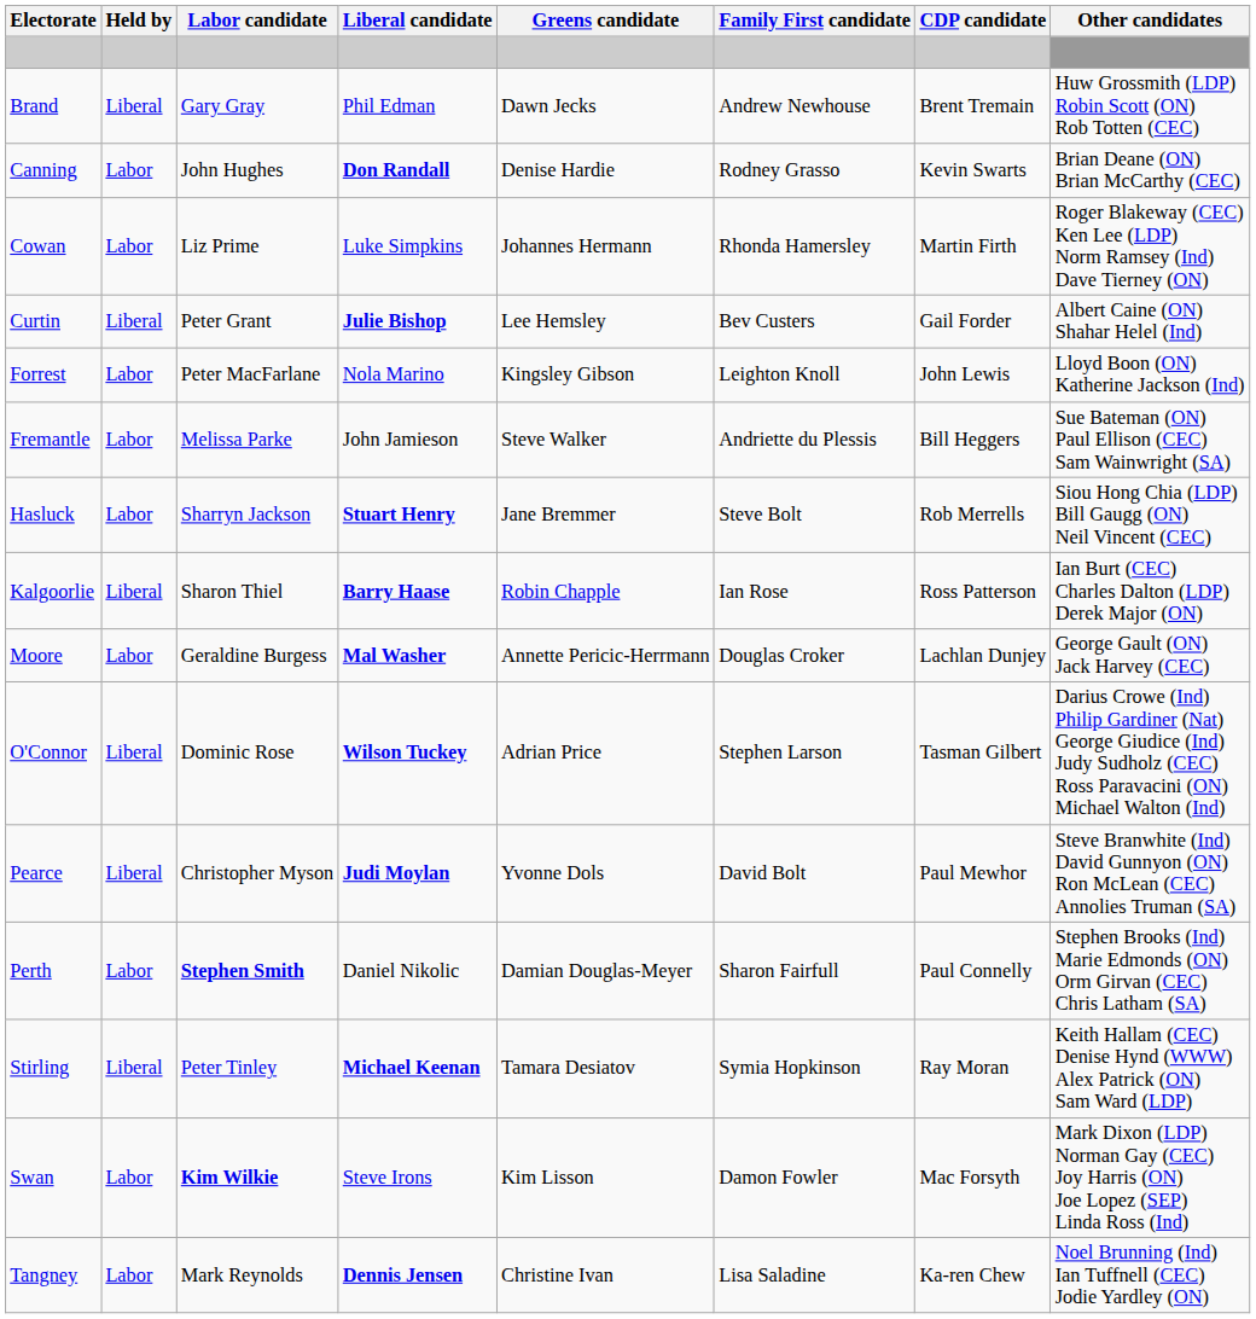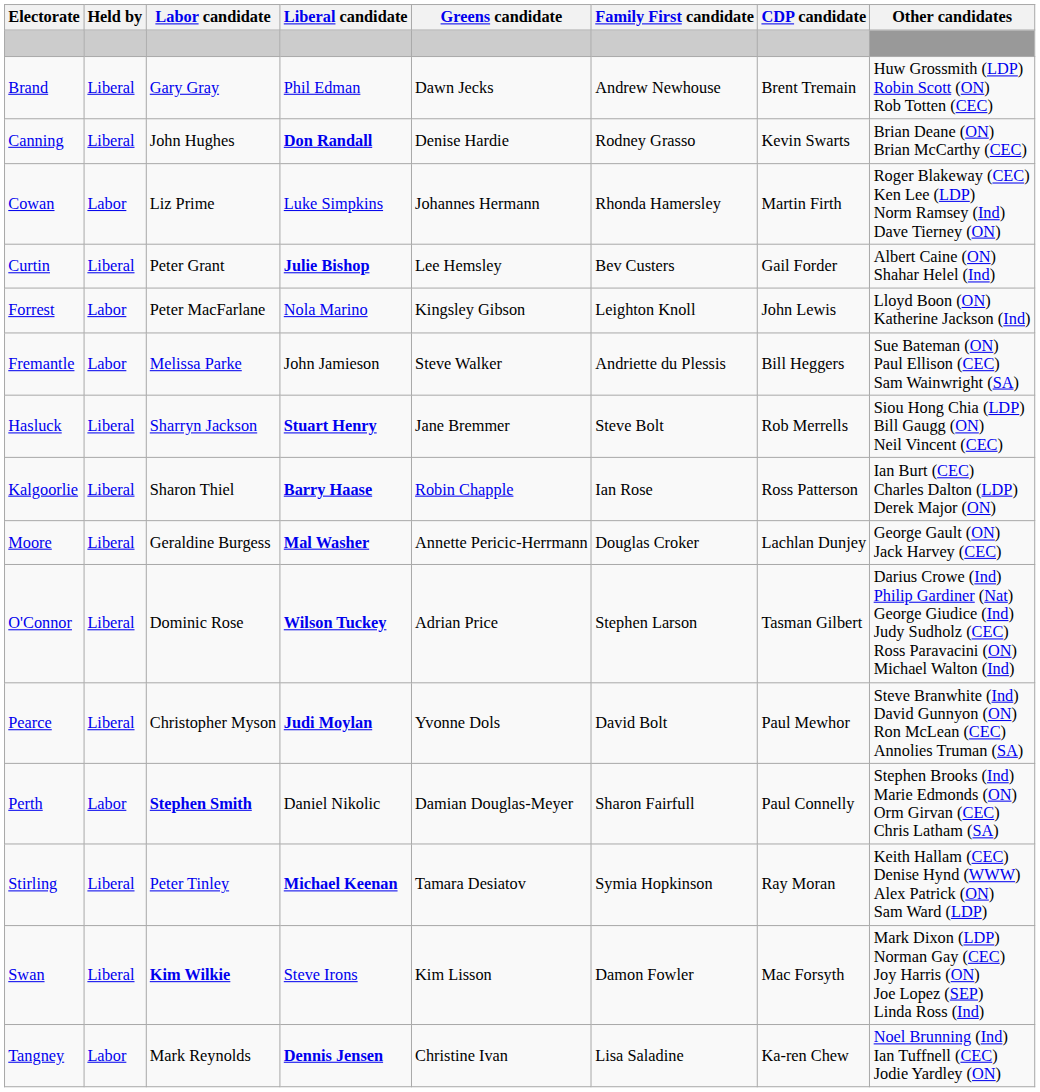Canning | Held by: Labor -> Liberal
Hasluck | Held by: Labor -> Liberal
Moore | Held by: Labor -> Liberal
Swan | Held by: Labor -> Liberal
